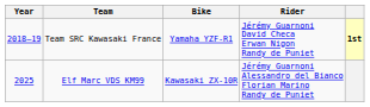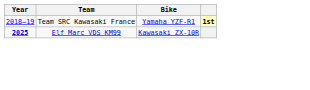- column: Rider | Jérémy Guarnoni David Checa Erwan Nigon Randy de Puniet | Jérémy Guarnoni Alessandro del Bianco Florian Marino Randy de Puniet
Elf Marc VDS KM99 | Year: normal -> bold
